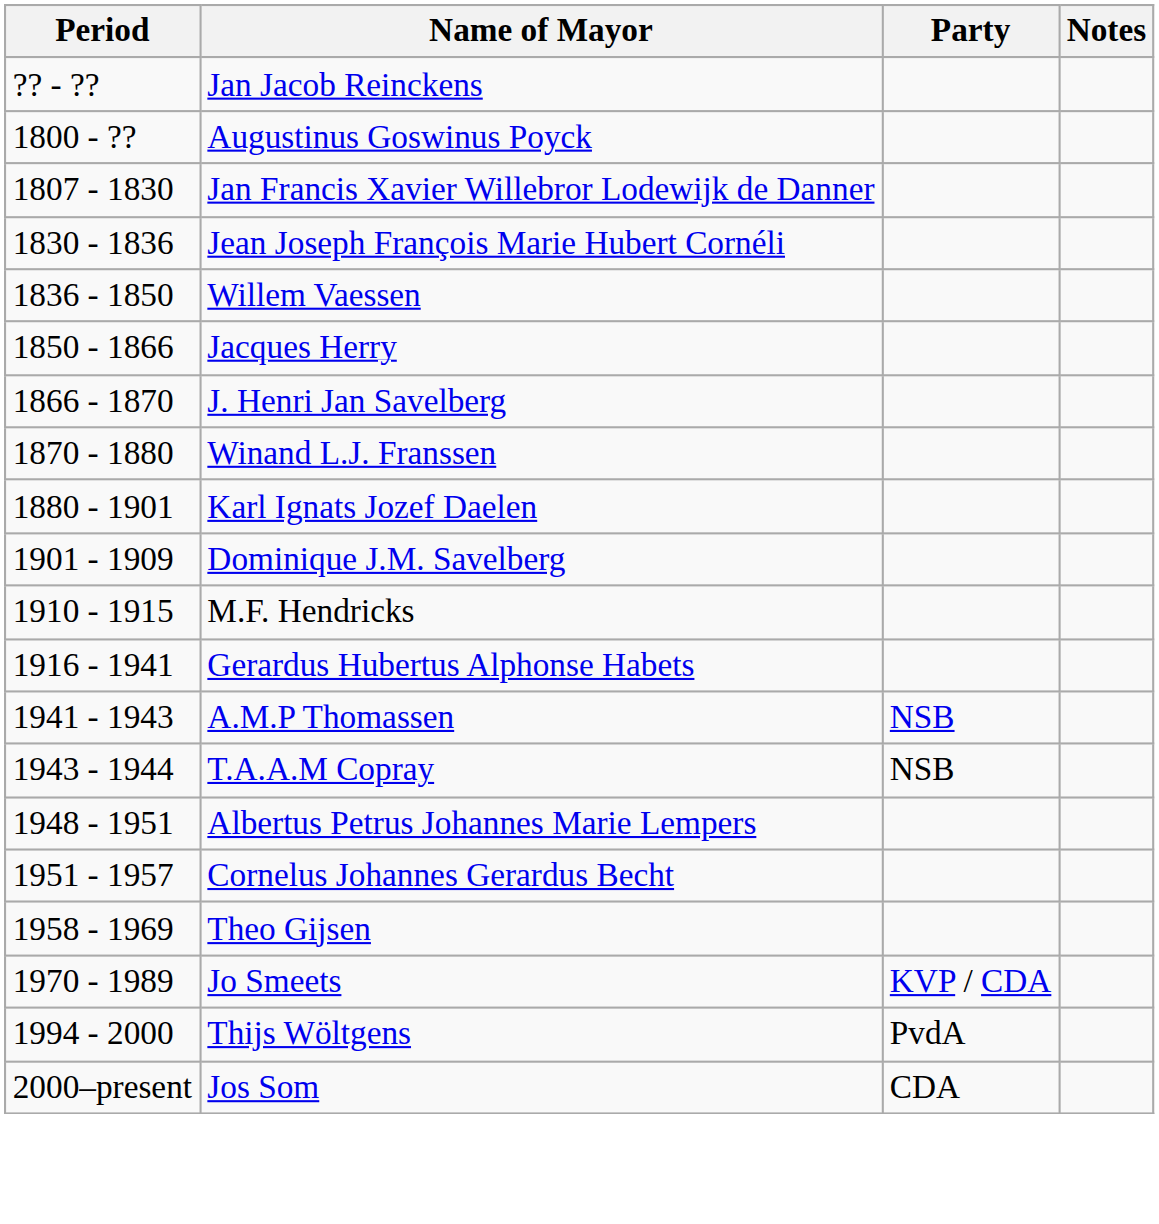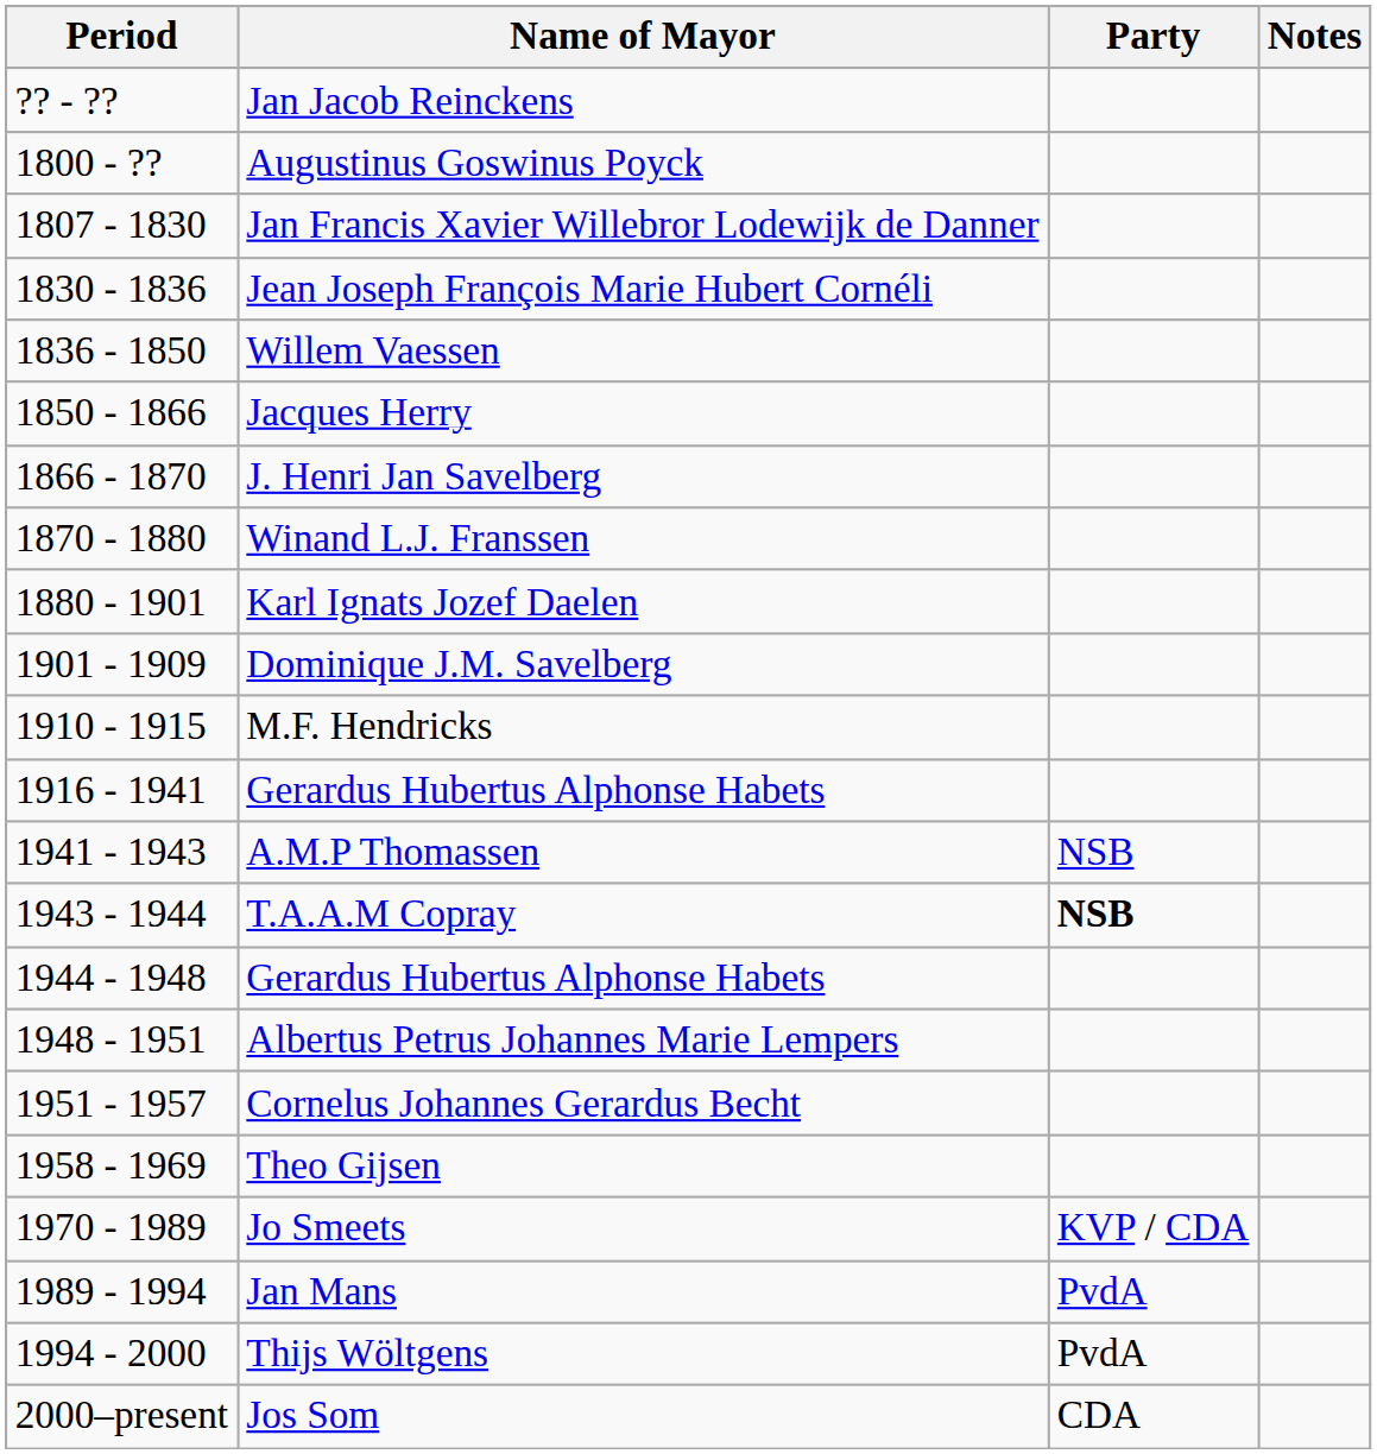T.A.A.M Copray | Party: normal -> bold
+ row: 1944 - 1948 | Gerardus Hubertus Alphonse Habets
+ row: 1989 - 1994 | Jan Mans | PvdA
